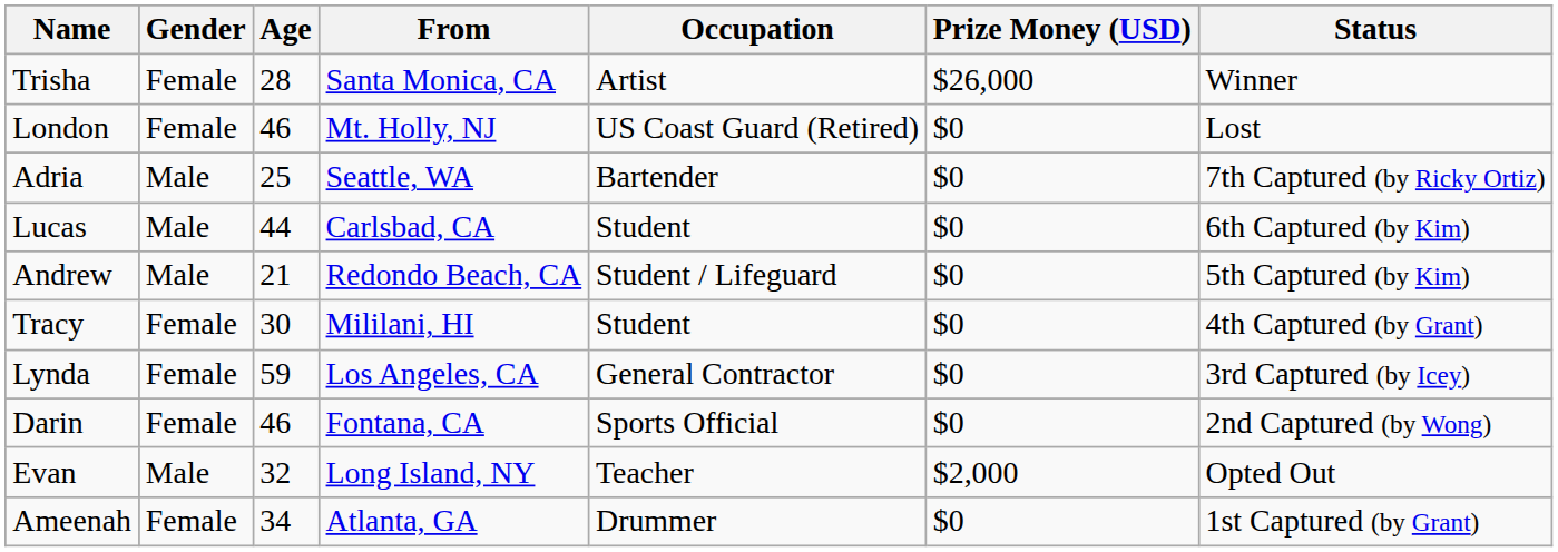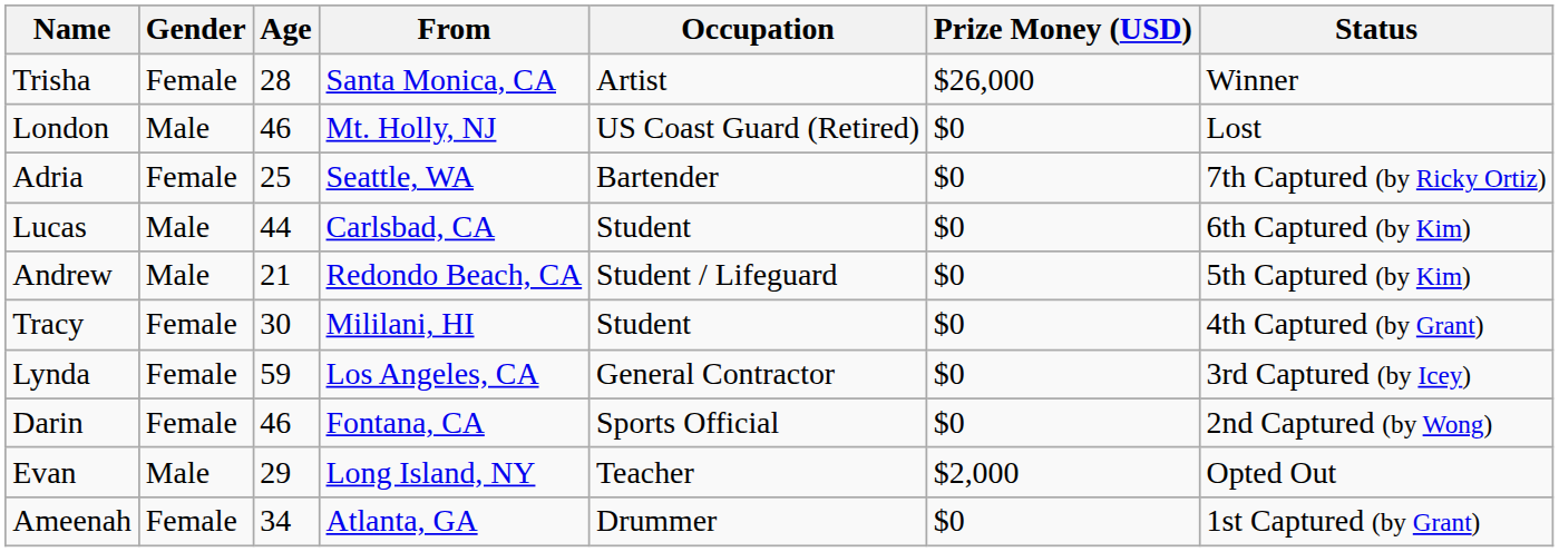London | Gender: Female -> Male
Adria | Gender: Male -> Female
Evan | Age: 32 -> 29
